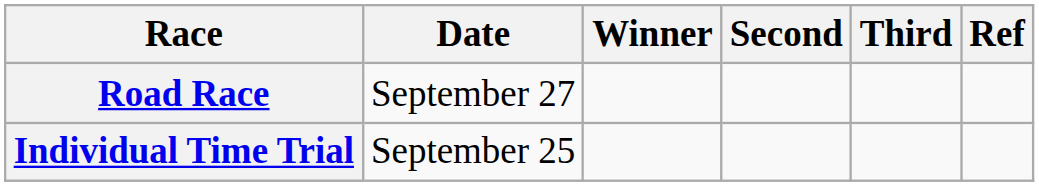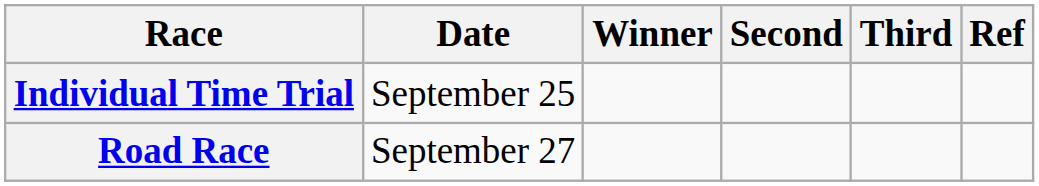rows swapped: Individual Time Trial <-> Road Race
